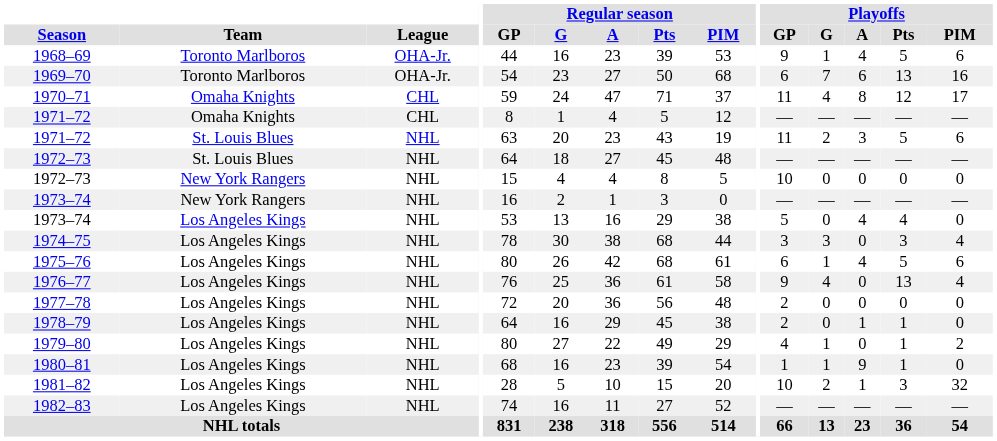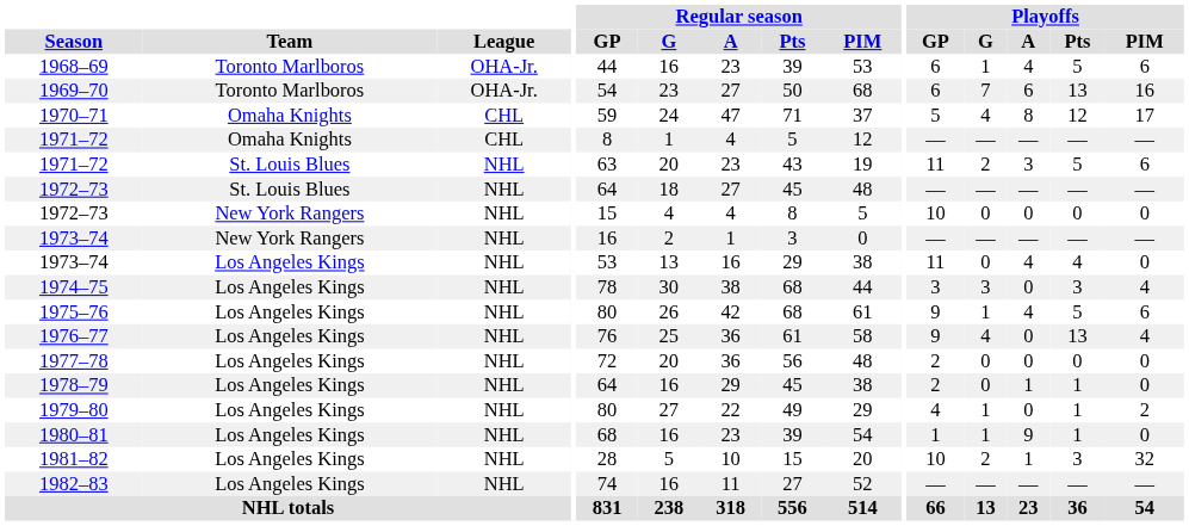1968–69 | Playoffs / GP: 9 -> 6
1970–71 | Playoffs / GP: 11 -> 5
1973–74 / Los Angeles Kings | Playoffs / GP: 5 -> 11
1975–76 | Playoffs / GP: 6 -> 9
